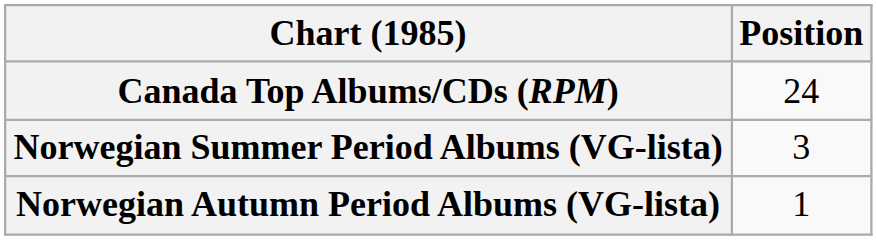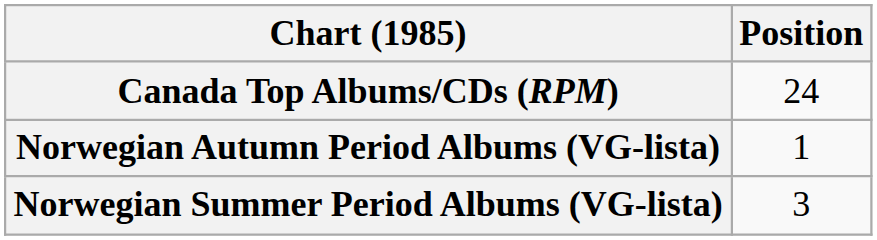rows swapped: Norwegian Autumn Period Albums (VG-lista) <-> Norwegian Summer Period Albums (VG-lista)
